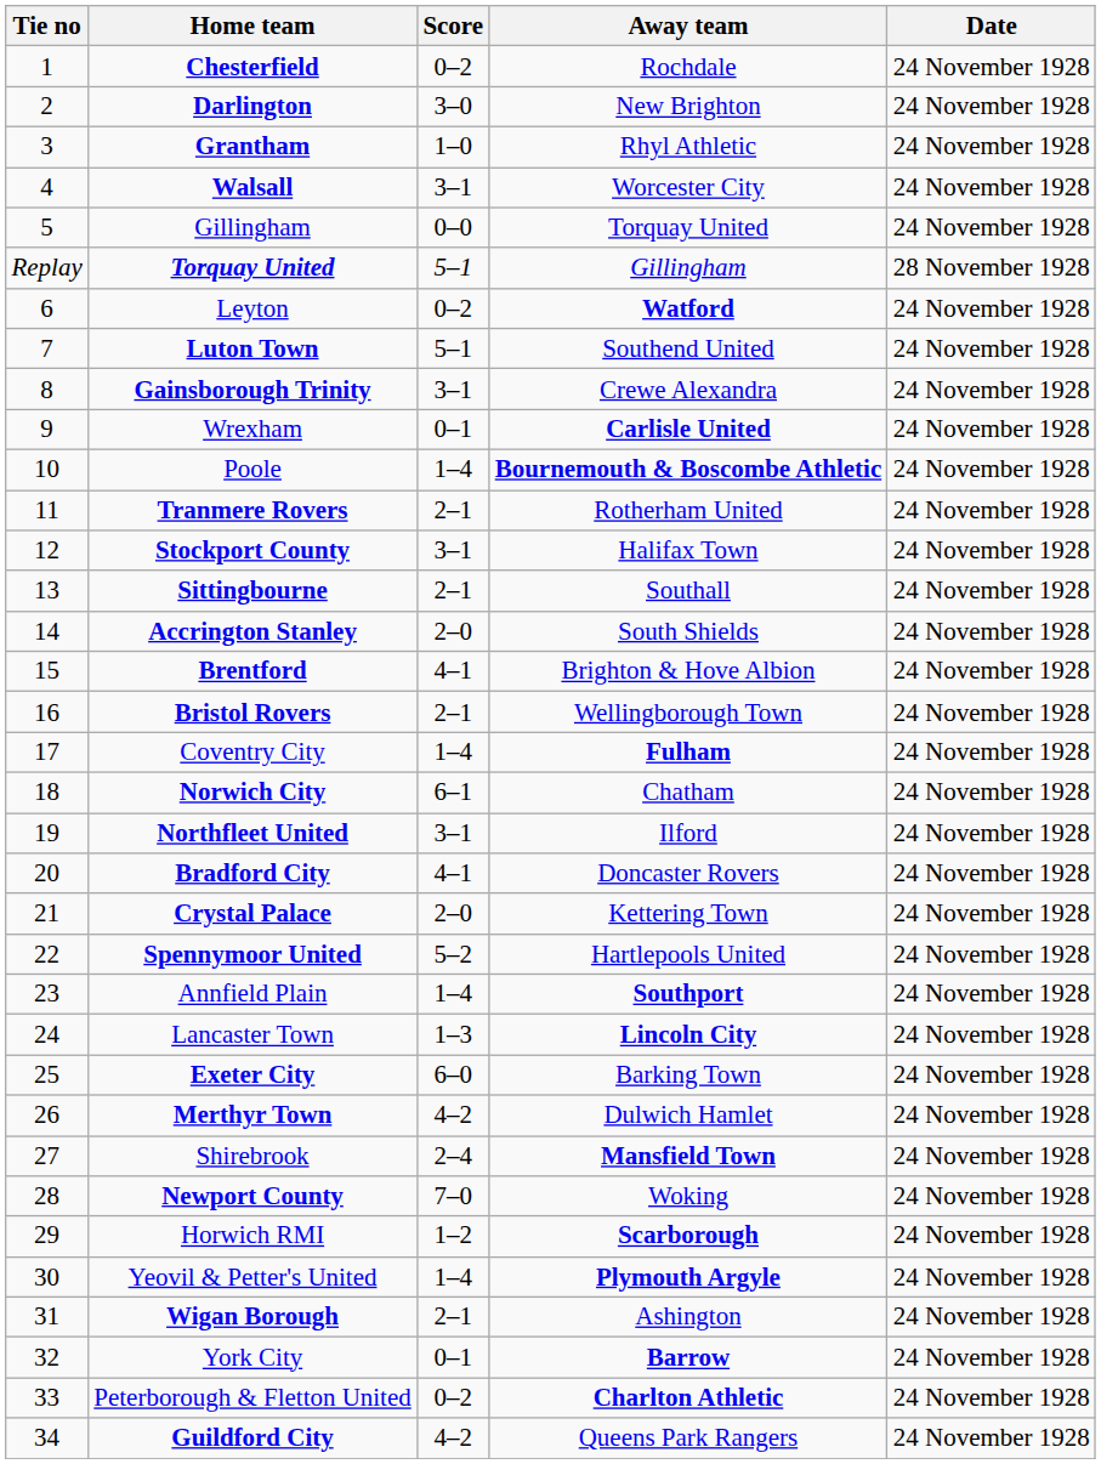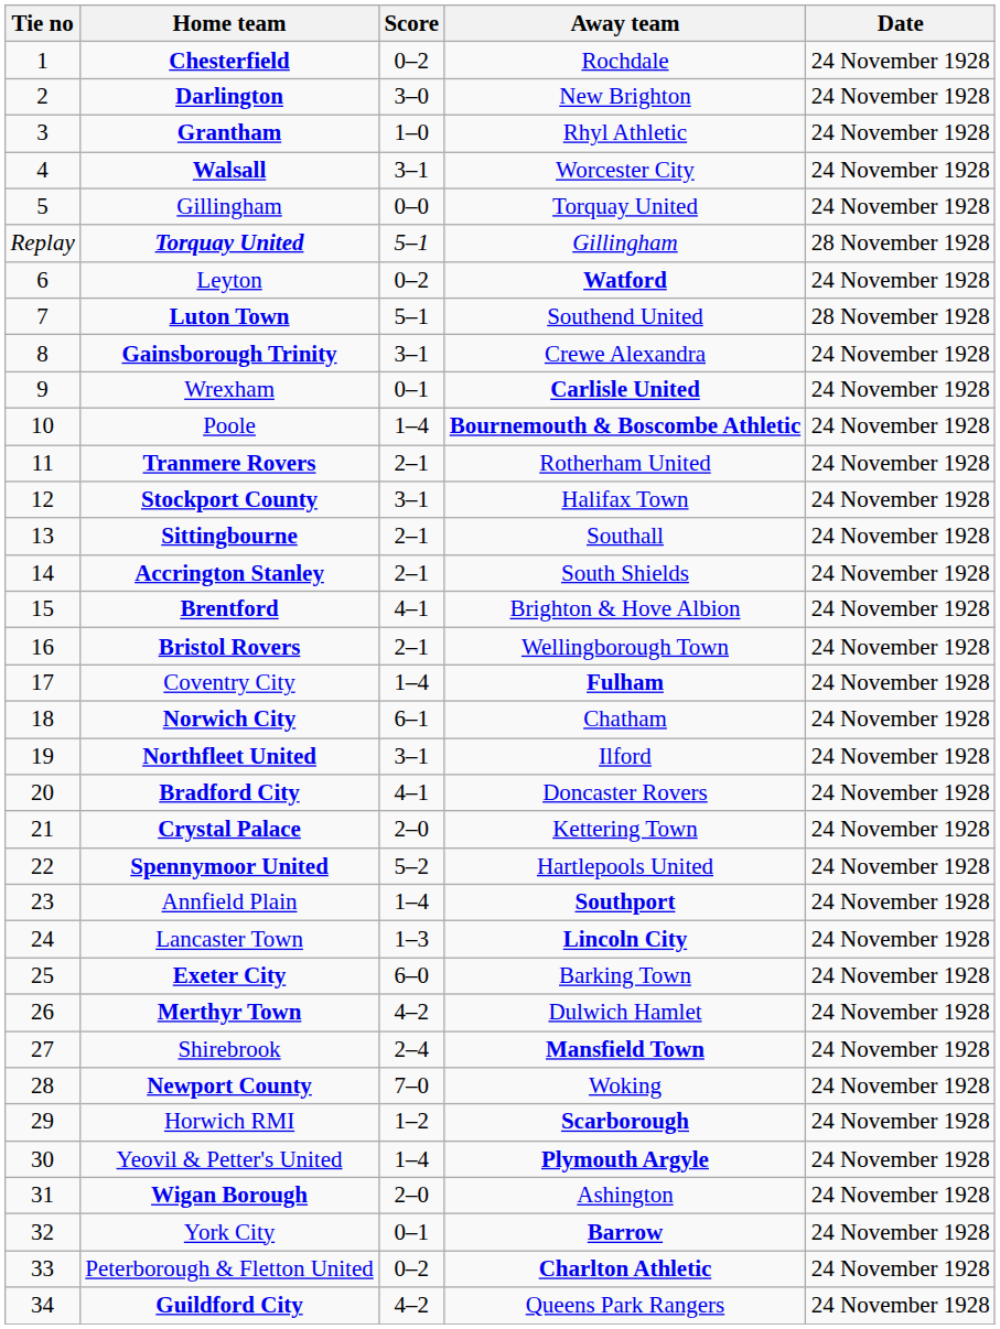Luton Town | Date: 24 November 1928 -> 28 November 1928
Accrington Stanley | Score: 2–0 -> 2–1
Wigan Borough | Score: 2–1 -> 2–0
